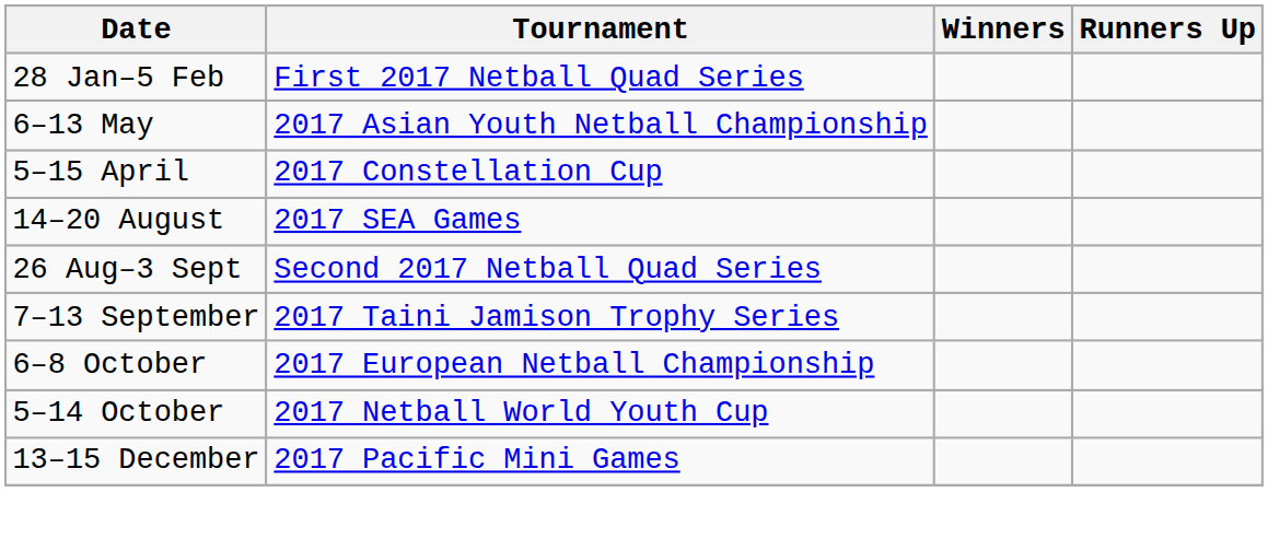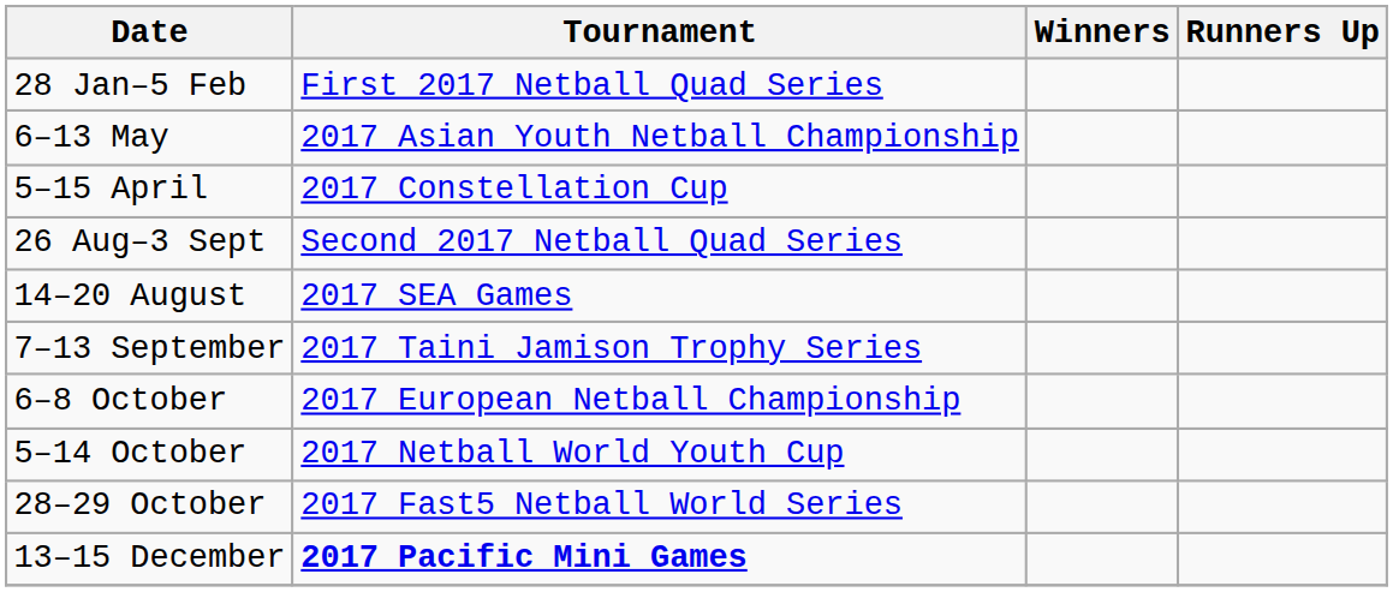rows swapped: 14–20 August <-> 26 Aug–3 Sept
+ row: 28–29 October | 2017 Fast5 Netball World Series
13–15 December | Tournament: normal -> bold
